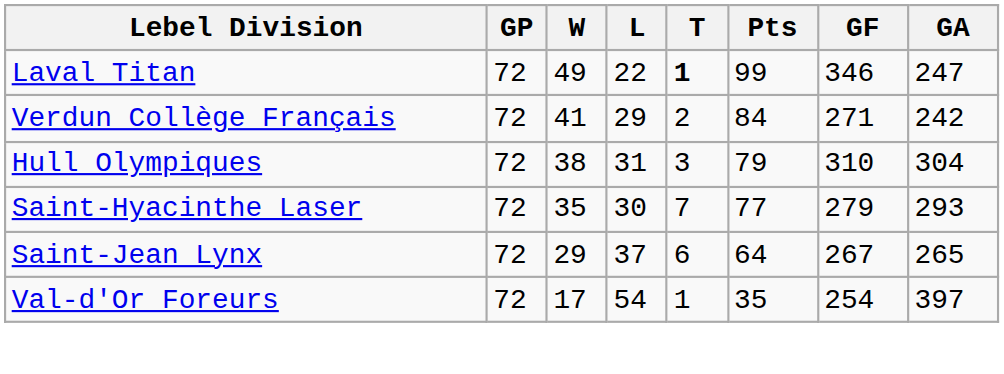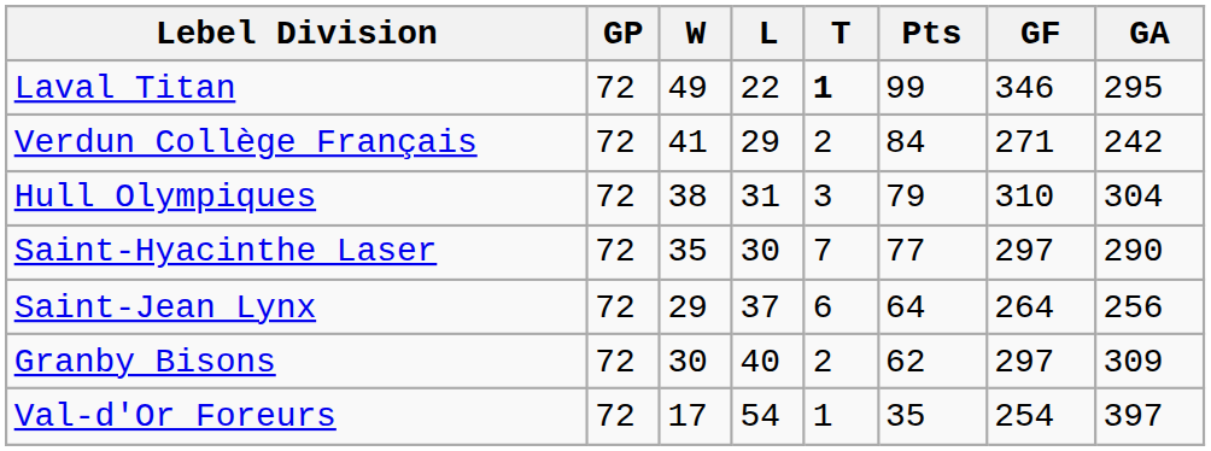Laval Titan | GA: 247 -> 295
Saint-Hyacinthe Laser | GF: 279 -> 297
Saint-Hyacinthe Laser | GA: 293 -> 290
Saint-Jean Lynx | GF: 267 -> 264
Saint-Jean Lynx | GA: 265 -> 256
+ row: Granby Bisons | 72 | 30 | 40 | 2 | 62 | 297 | 309
